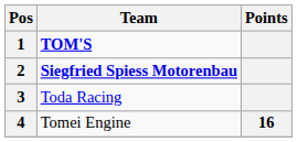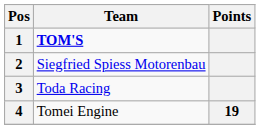2 | Team: bold -> normal
4 | Points: 16 -> 19
